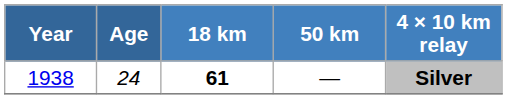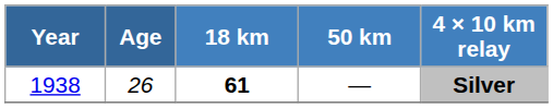1938 | Age: 24 -> 26
